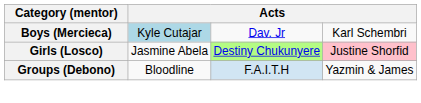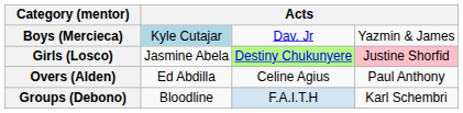Boys (Mercieca) | column 4: Karl Schembri -> Yazmin & James
+ row: Overs (Alden) | Ed Abdilla | Celine Agius | Paul Anthony
Groups (Debono) | column 4: Yazmin & James -> Karl Schembri
